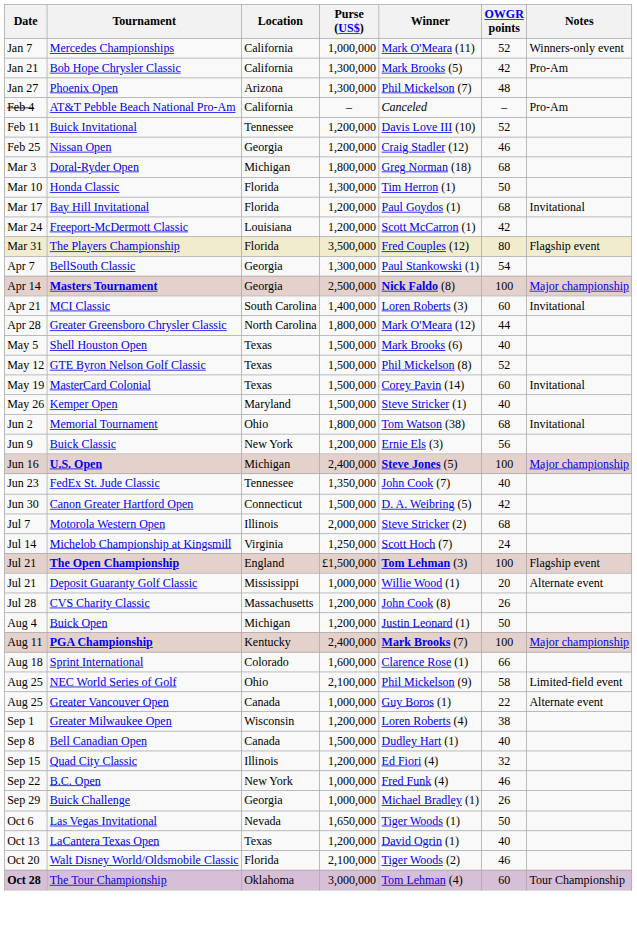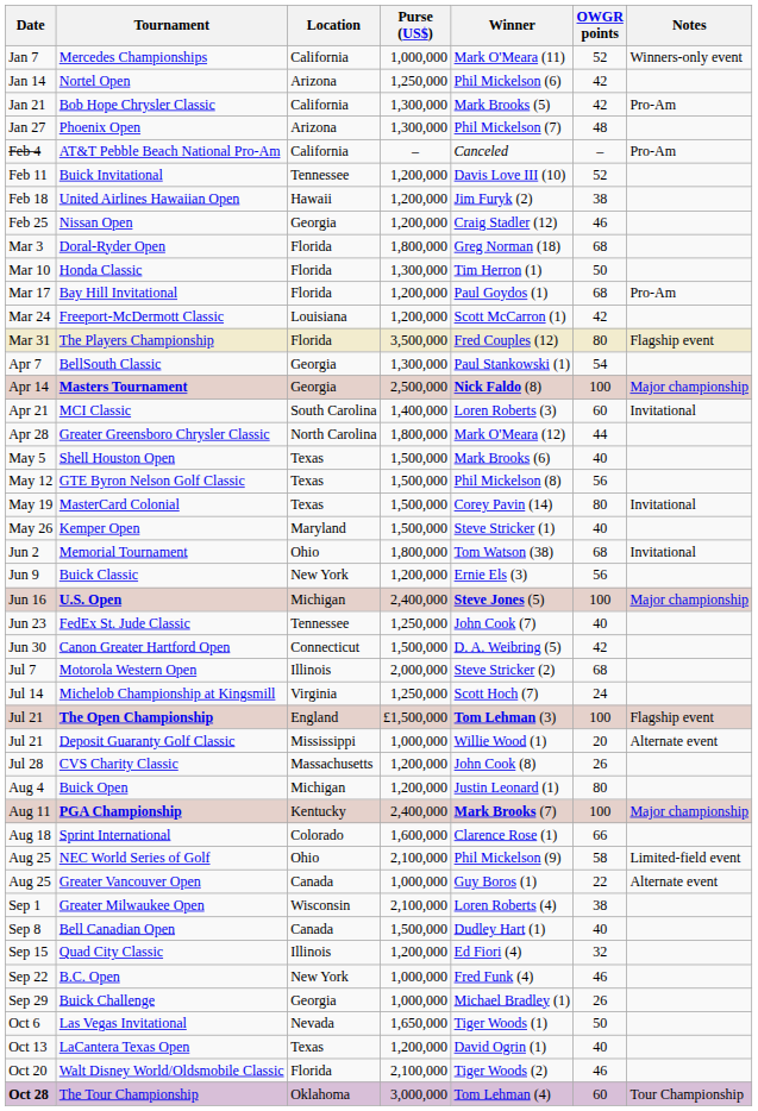+ row: Jan 14 | Nortel Open | Arizona | 1,250,000 | Phil Mickelson (6) | 42
+ row: Feb 18 | United Airlines Hawaiian Open | Hawaii | 1,200,000 | Jim Furyk (2) | 38
Doral-Ryder Open | Location: Michigan -> Florida
Bay Hill Invitational | Notes: Invitational -> Pro-Am
GTE Byron Nelson Golf Classic | OWGR points: 52 -> 56
MasterCard Colonial | OWGR points: 60 -> 80
FedEx St. Jude Classic | Purse (US$): 1,350,000 -> 1,250,000
Buick Open | OWGR points: 50 -> 80
Greater Milwaukee Open | Purse (US$): 1,200,000 -> 2,100,000
